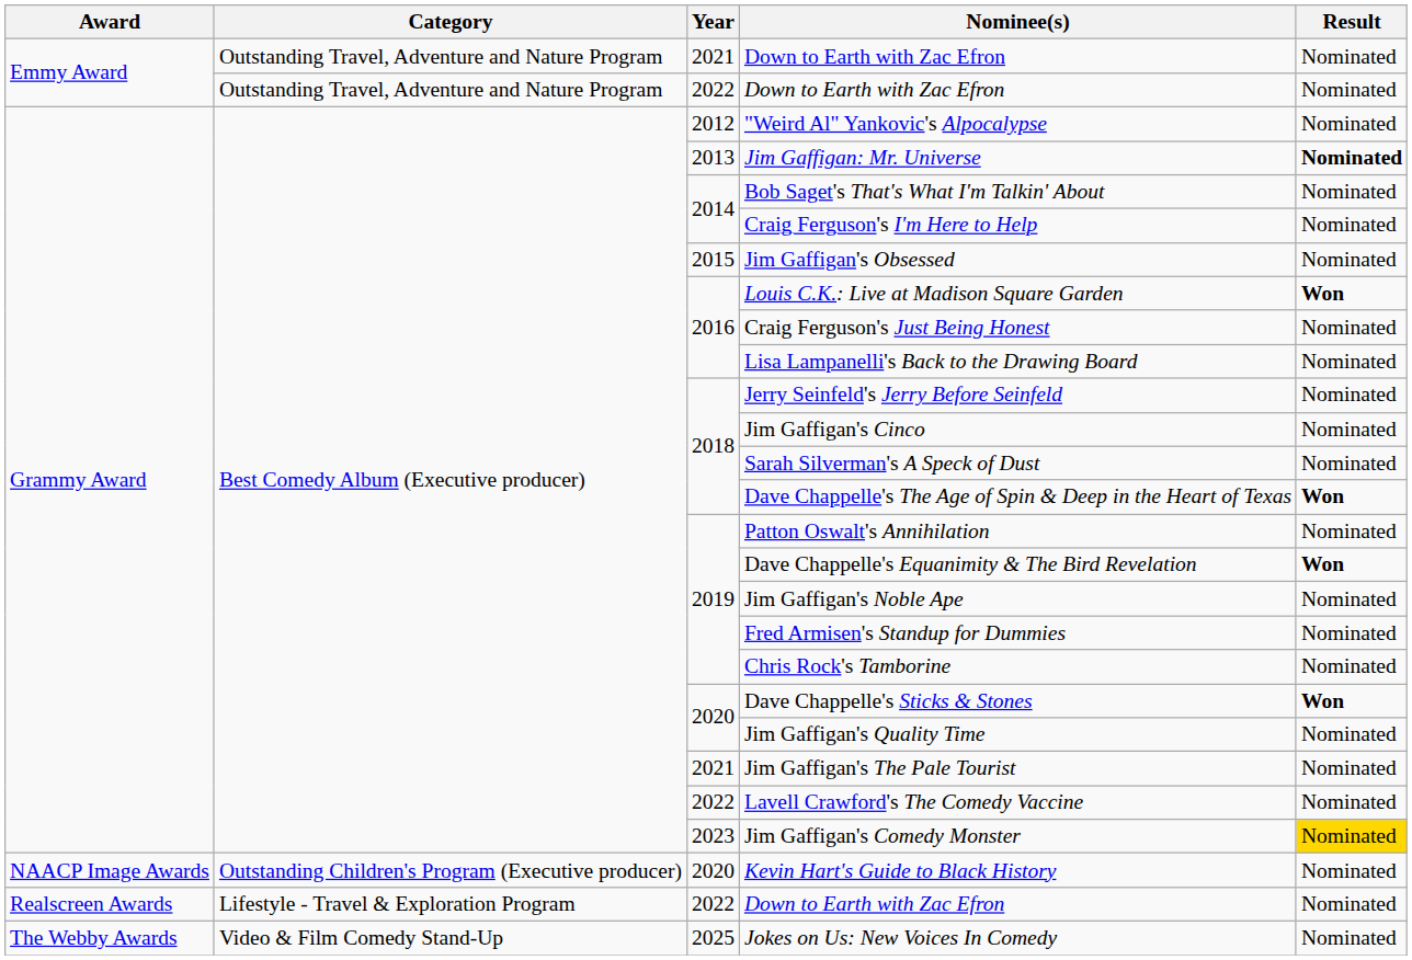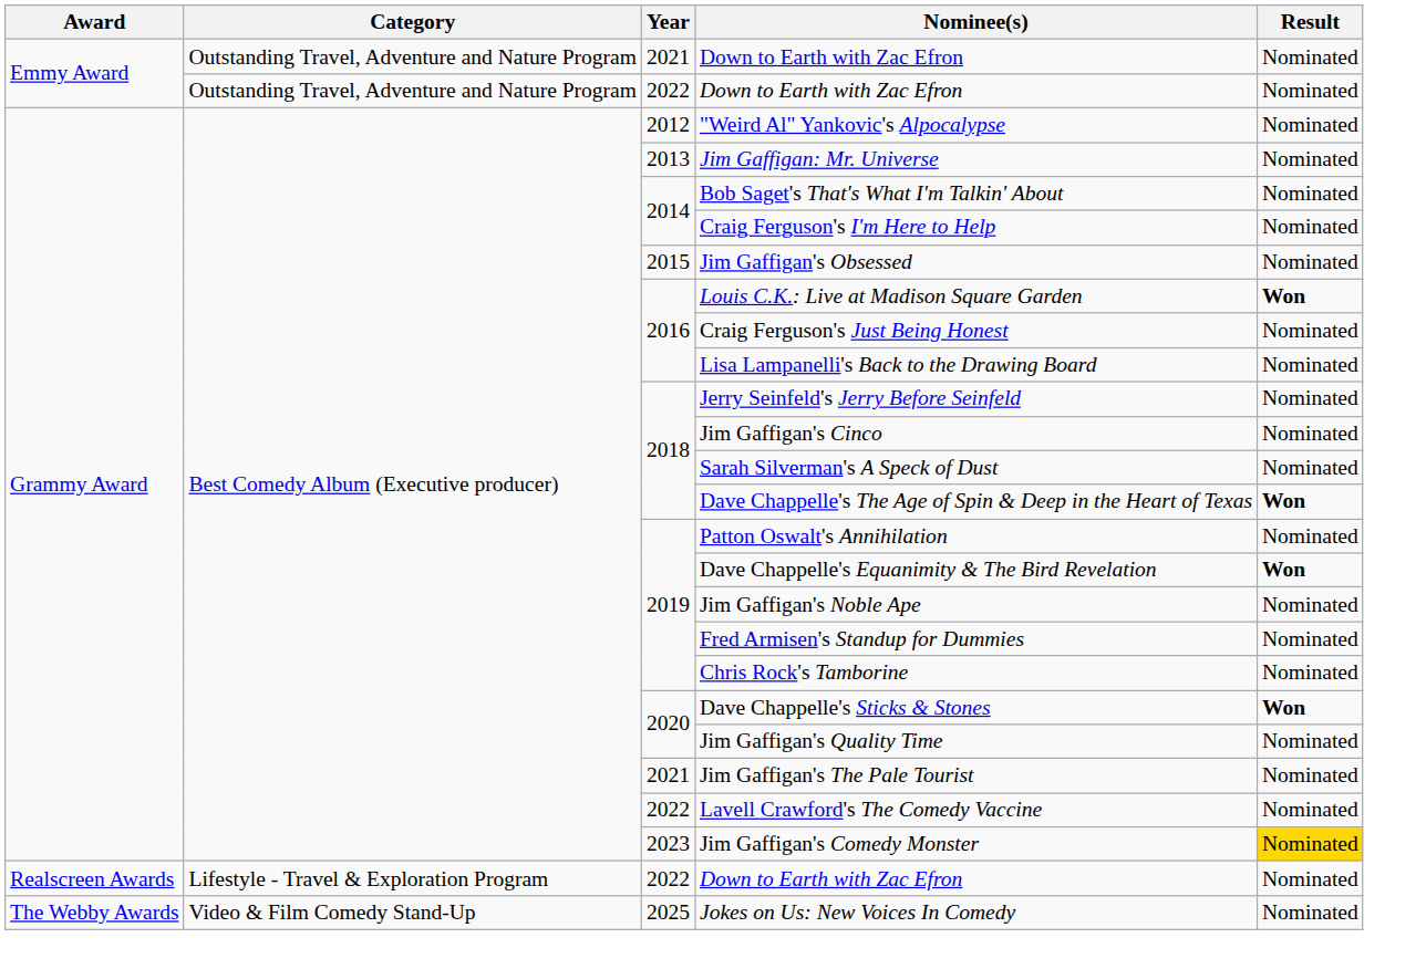Jim Gaffigan: Mr. Universe | Result: bold -> normal
- row: NAACP Image Awards | Outstanding Children's Program (Executive producer) | 2020 | Kevin Hart's Guide to Black History | Nominated
